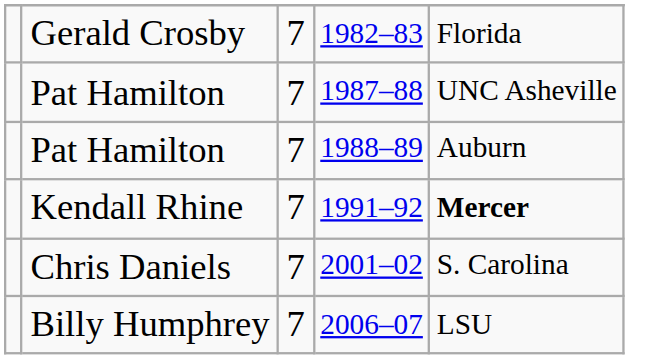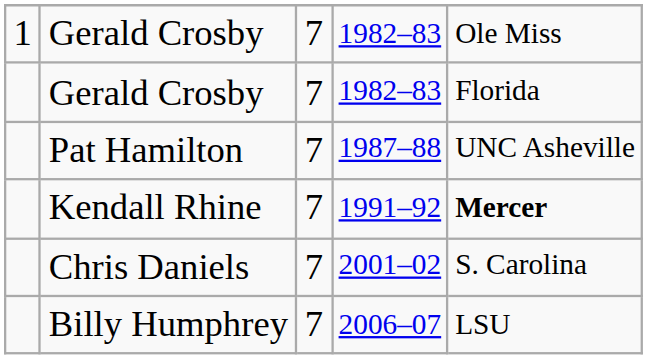+ row: 1 | Gerald Crosby | 7 | 1982–83 | Ole Miss
- row: Pat Hamilton | 7 | 1988–89 | Auburn
